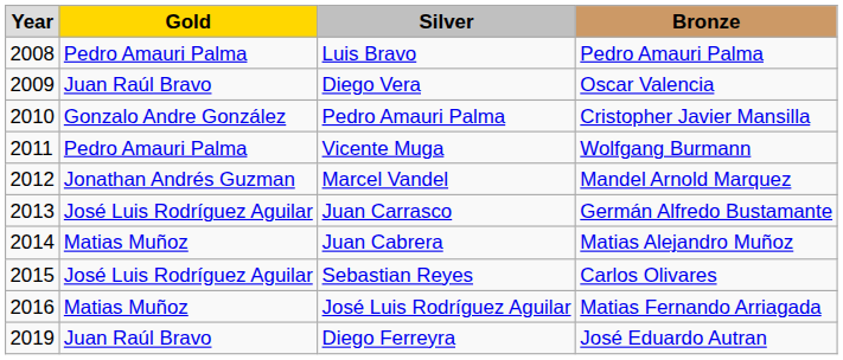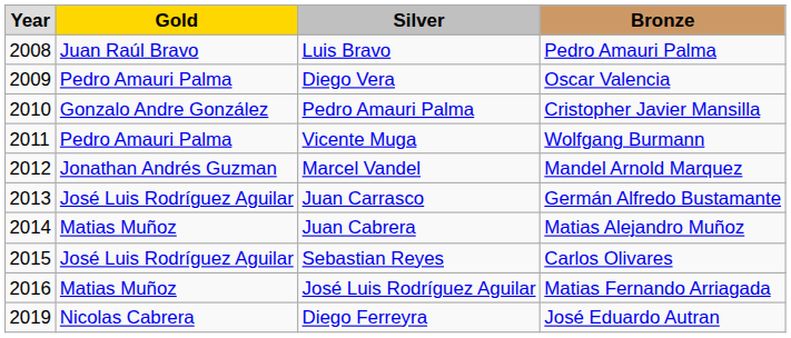Luis Bravo | column 2: Pedro Amauri Palma -> Juan Raúl Bravo
Diego Vera | column 2: Juan Raúl Bravo -> Pedro Amauri Palma
Diego Ferreyra | column 2: Juan Raúl Bravo -> Nicolas Cabrera
